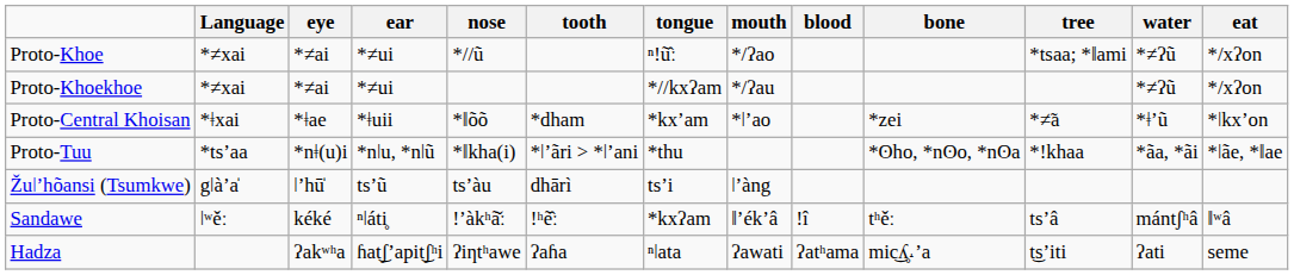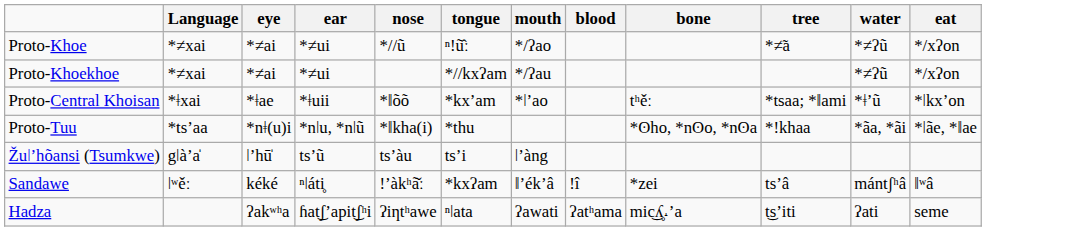- column: tooth | *dham | *ǀʼãri > *ǀʼani | dhārì | !ʰẽ̂ː | ʔaɦa
Proto-Khoe | tree: *tsaa; *ǁami -> *≠̃a
Proto-Central Khoisan | bone: *zei -> tʰěː
Proto-Central Khoisan | tree: *≠̃a -> *tsaa; *ǁami
Sandawe | bone: tʰěː -> *zei
